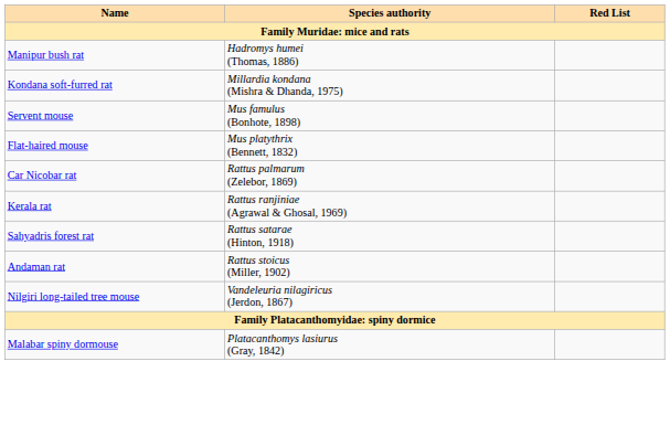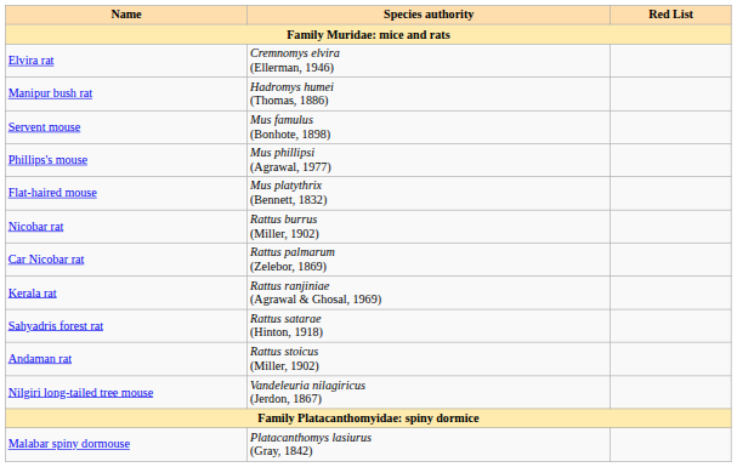+ row: Elvira rat | Cremnomys elvira (Ellerman, 1946)
- row: Kondana soft-furred rat | Millardia kondana (Mishra & Dhanda, 1975)
+ row: Phillips's mouse | Mus phillipsi (Agrawal, 1977)
+ row: Nicobar rat | Rattus burrus (Miller, 1902)
